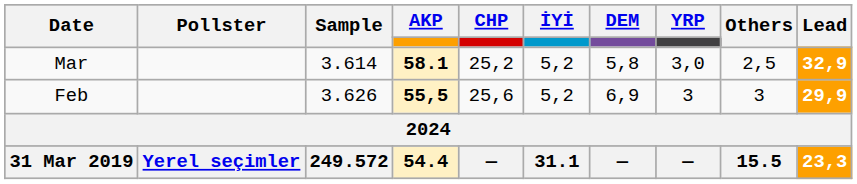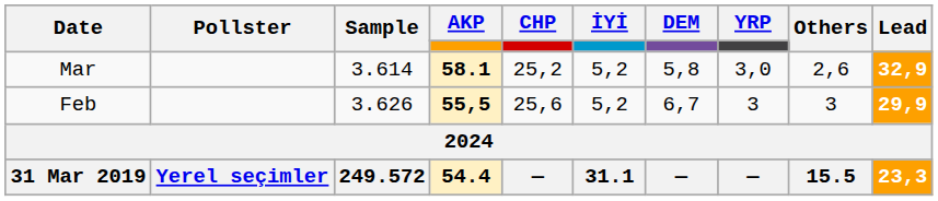Mar | Others: 2,5 -> 2,6
Feb | DEM: 6,9 -> 6,7
